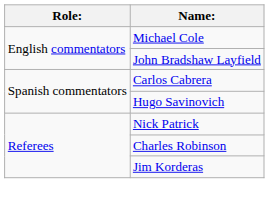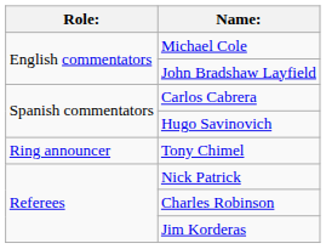+ row: Ring announcer | Tony Chimel
